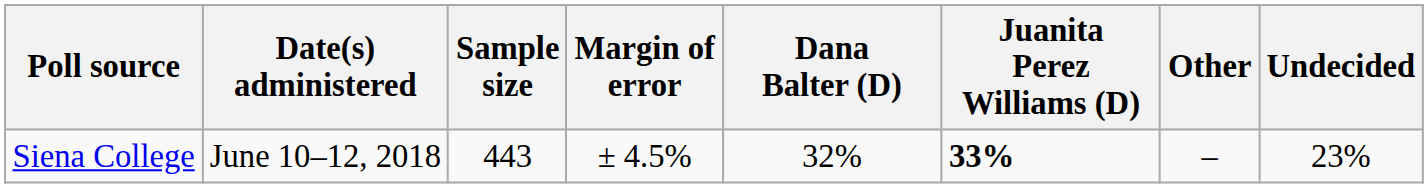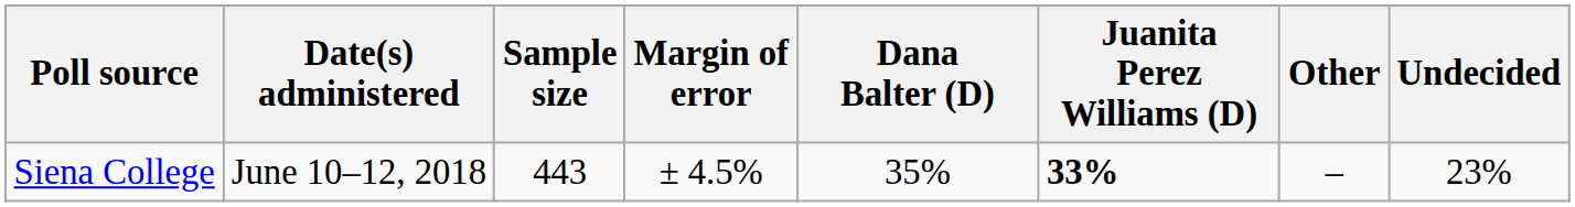Siena College | Dana Balter (D): 32% -> 35%
